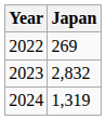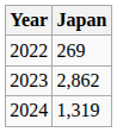2023 | Japan: 2,832 -> 2,862
